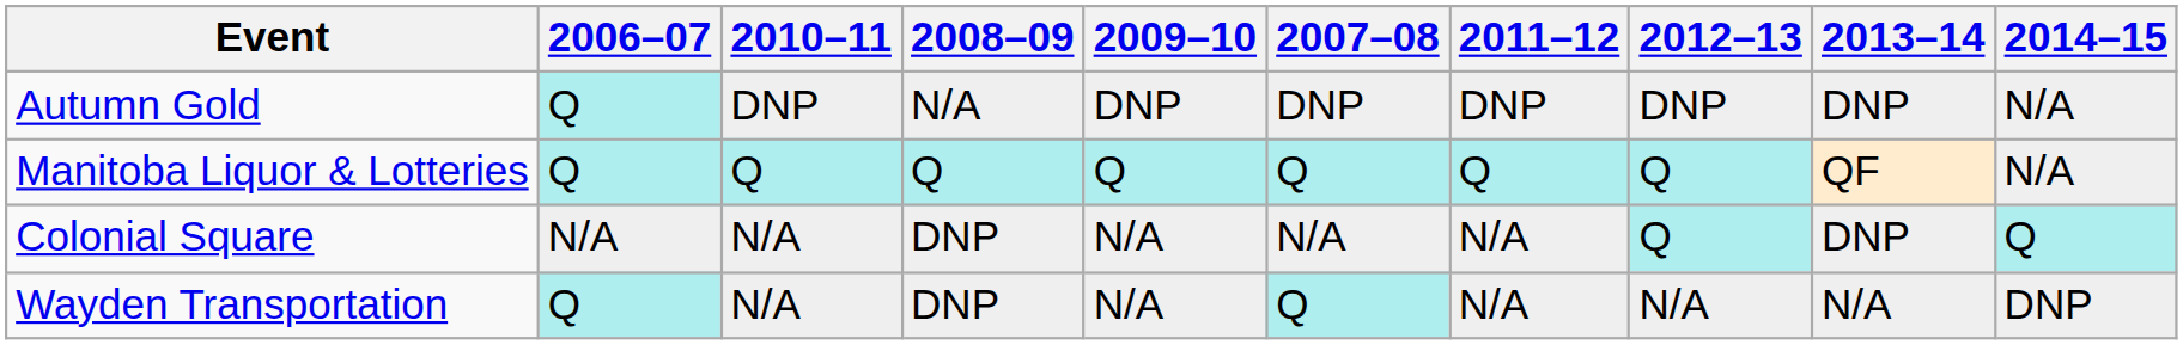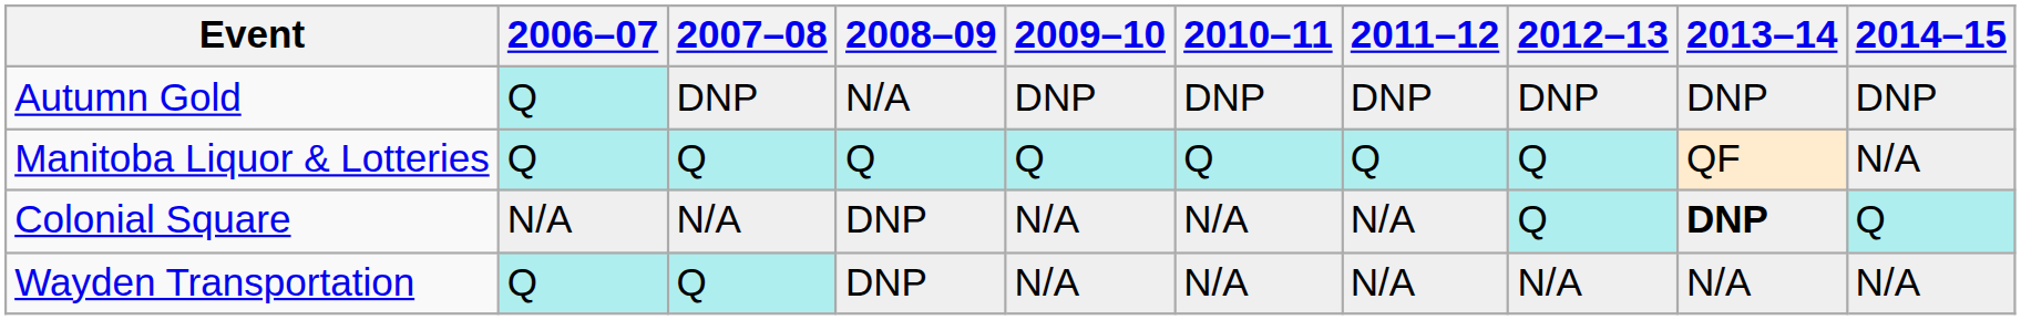columns swapped: 2007–08 <-> 2010–11
Autumn Gold | 2014–15: N/A -> DNP
Colonial Square | 2013–14: normal -> bold
Wayden Transportation | 2014–15: DNP -> N/A
